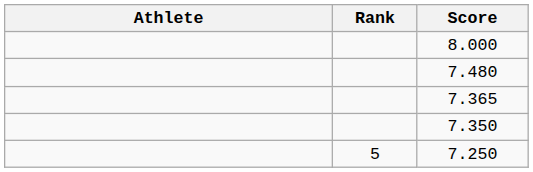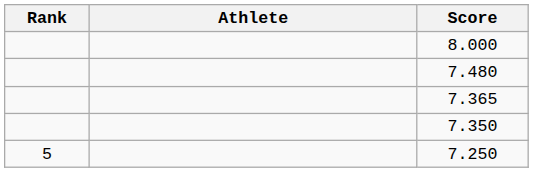columns swapped: Rank <-> Athlete
